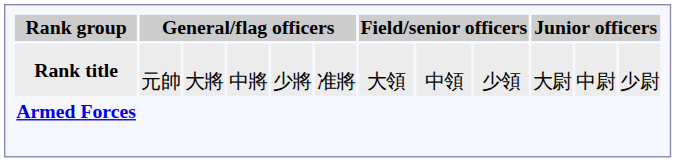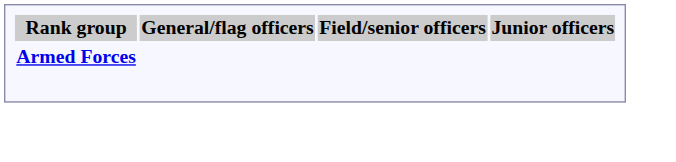- row: Rank title | 元帥 | 大將 | 中將 | 少將 | 准將 | 大領 | 中領 | 少領 | 大尉 | 中尉 | 少尉
